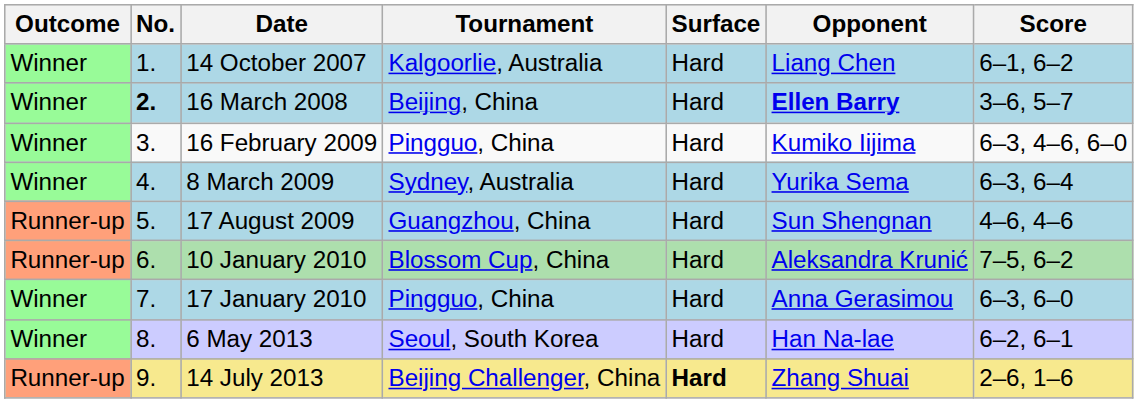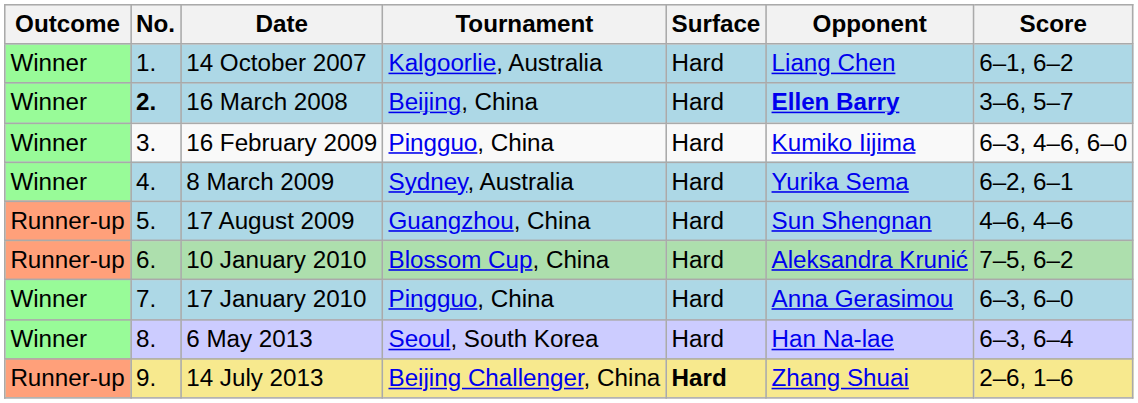8 March 2009 | Score: 6–3, 6–4 -> 6–2, 6–1
6 May 2013 | Score: 6–2, 6–1 -> 6–3, 6–4
